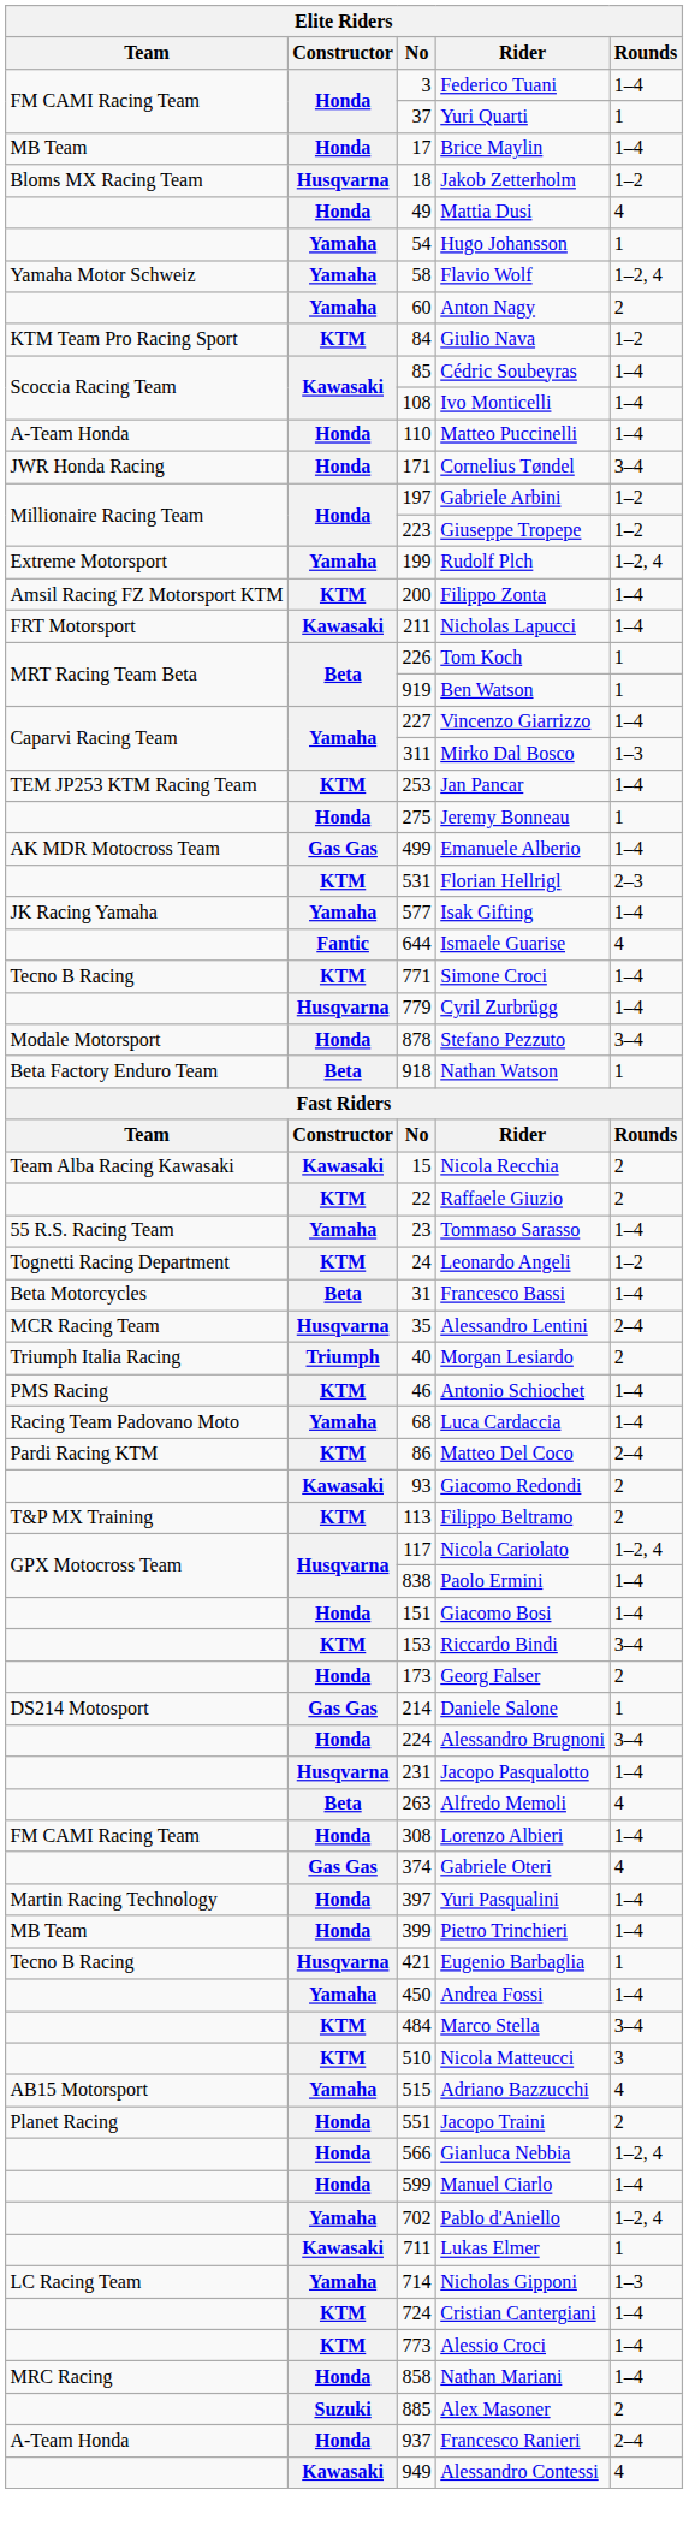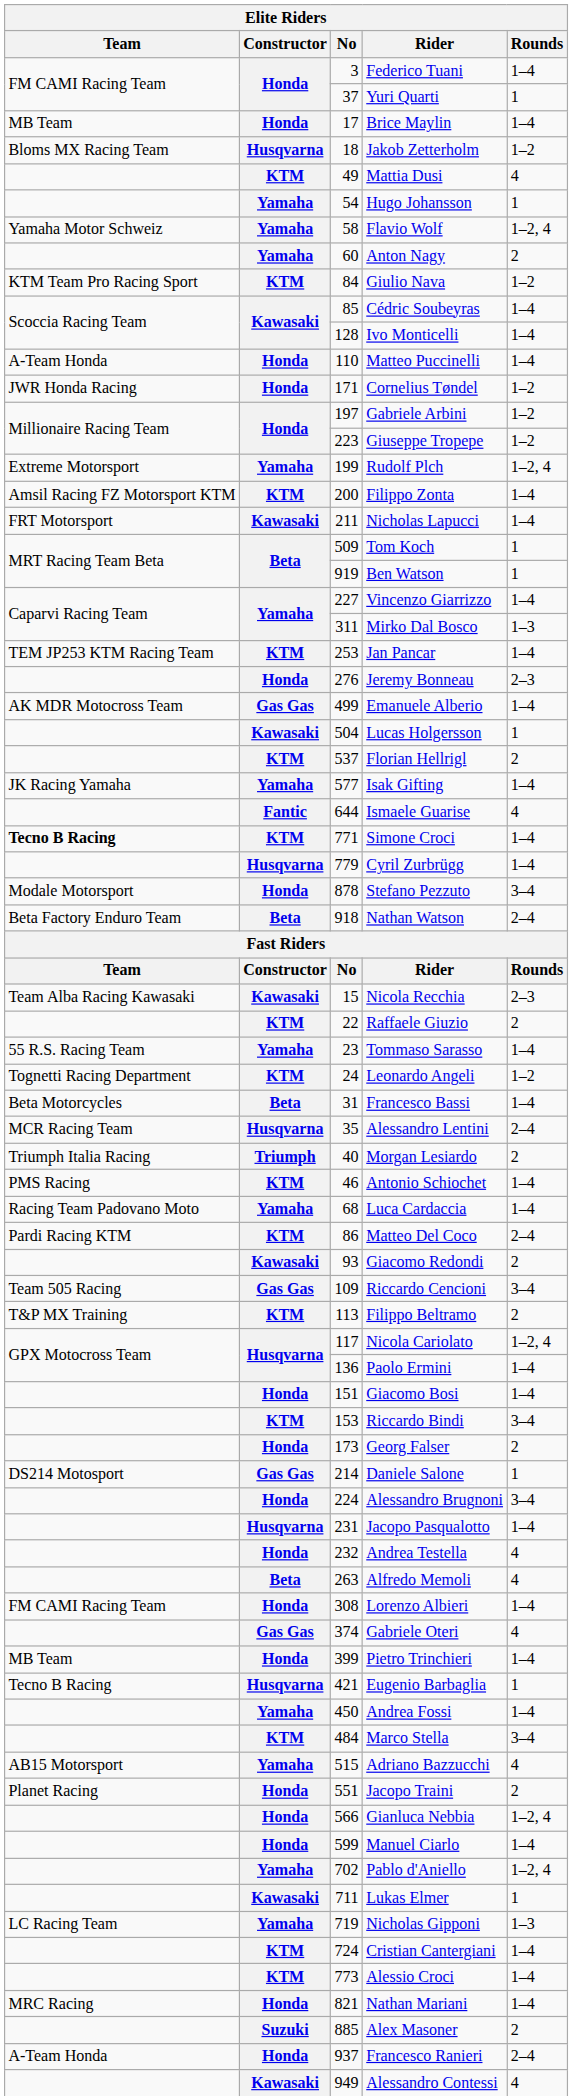Mattia Dusi | Constructor: Honda -> KTM
Ivo Monticelli | No: 108 -> 128
Cornelius Tøndel | Rounds: 3–4 -> 1–2
Tom Koch | No: 226 -> 509
Jeremy Bonneau | No: 275 -> 276
Jeremy Bonneau | Rounds: 1 -> 2–3
+ row: Kawasaki | 504 | Lucas Holgersson | 1
Florian Hellrigl | No: 531 -> 537
Florian Hellrigl | Rounds: 2–3 -> 2
Simone Croci | Team: normal -> bold
Nathan Watson | Rounds: 1 -> 2–4
Nicola Recchia | Rounds: 2 -> 2–3
+ row: Team 505 Racing | Gas Gas | 109 | Riccardo Cencioni | 3–4
Paolo Ermini | No: 838 -> 136
+ row: Honda | 232 | Andrea Testella | 4
- row: Martin Racing Technology | Honda | 397 | Yuri Pasqualini | 1–4
- row: KTM | 510 | Nicola Matteucci | 3
Nicholas Gipponi | No: 714 -> 719
Nathan Mariani | No: 858 -> 821
